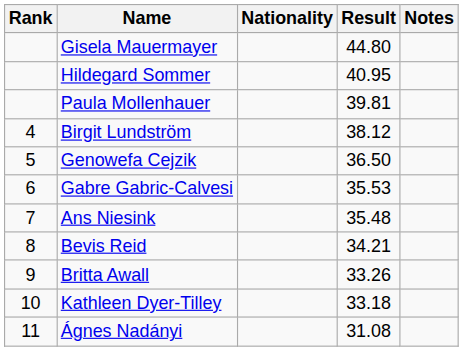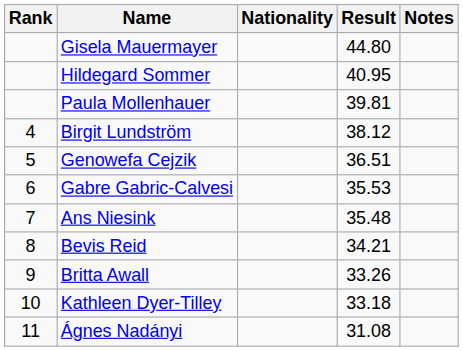Genowefa Cejzik | Result: 36.50 -> 36.51
